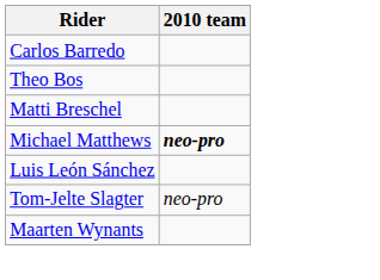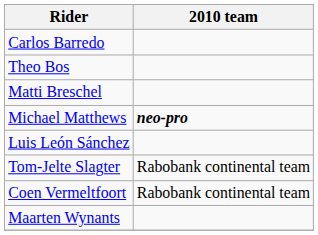Tom-Jelte Slagter | 2010 team: neo-pro -> Rabobank continental team
+ row: Coen Vermeltfoort | Rabobank continental team
